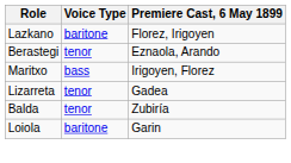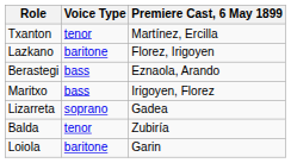+ row: Txanton | tenor | Martínez, Ercilla
Berastegi | Voice Type: tenor -> bass
Lizarreta | Voice Type: tenor -> soprano
